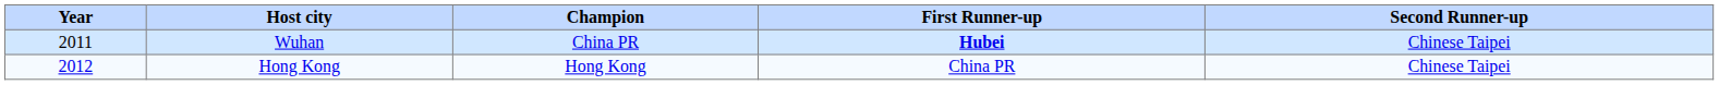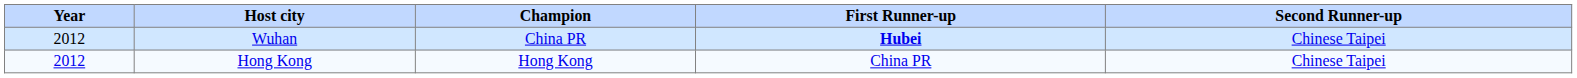Wuhan | Year: 2011 -> 2012
